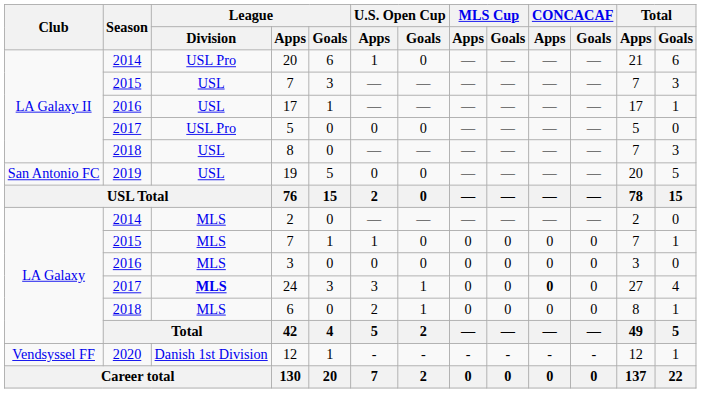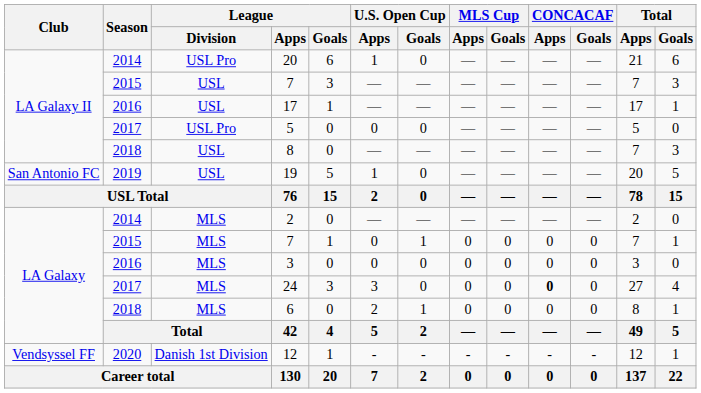19 | U.S. Open Cup / Apps: 0 -> 1
LA Galaxy / 7 | U.S. Open Cup / Apps: 1 -> 0
LA Galaxy / 7 | U.S. Open Cup / Goals: 0 -> 1
24 | League / Division: bold -> normal
24 | U.S. Open Cup / Goals: 1 -> 0
